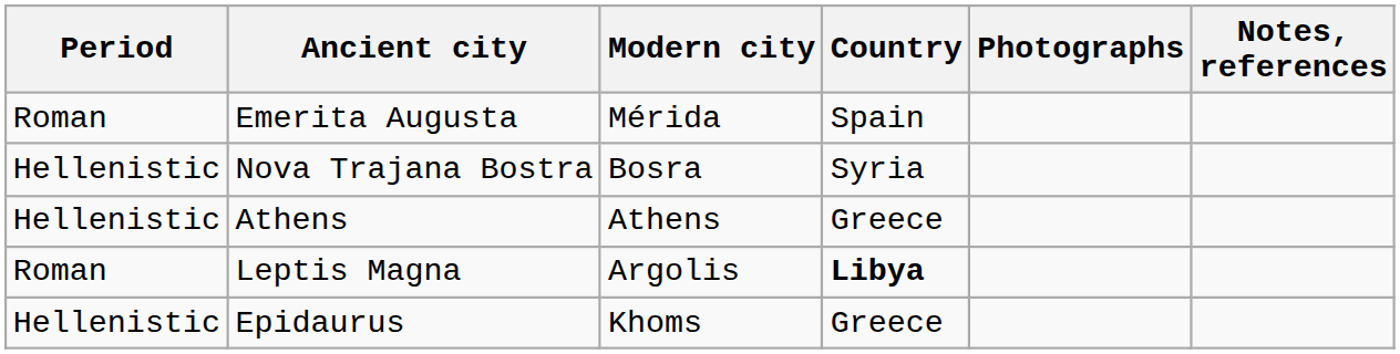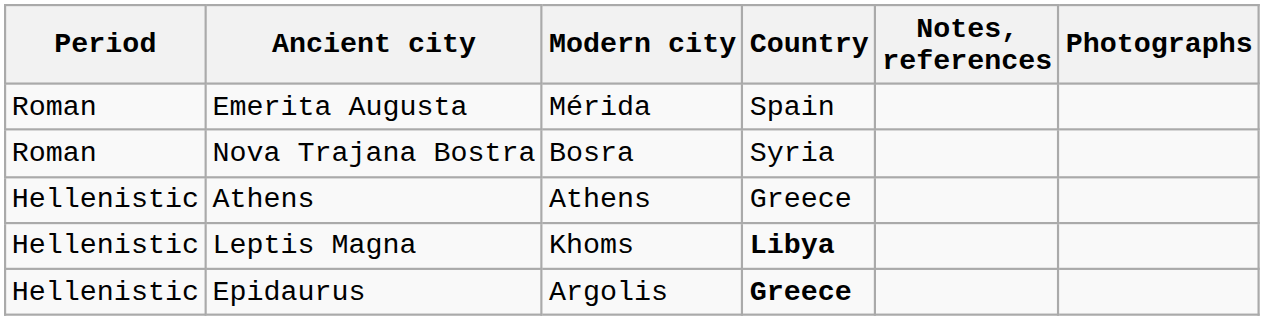columns swapped: Notes, references <-> Photographs
Nova Trajana Bostra | Period: Hellenistic -> Roman
Leptis Magna | Period: Roman -> Hellenistic
Leptis Magna | Modern city: Argolis -> Khoms
Epidaurus | Modern city: Khoms -> Argolis
Epidaurus | Country: normal -> bold
